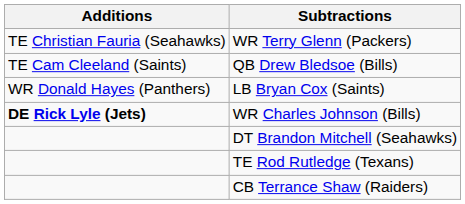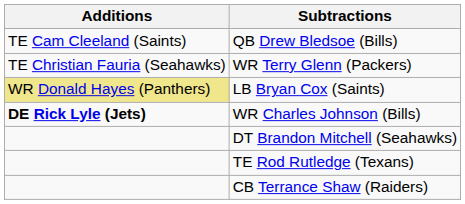rows swapped: QB Drew Bledsoe (Bills) <-> WR Terry Glenn (Packers)
LB Bryan Cox (Saints) | Additions: no background -> khaki background
